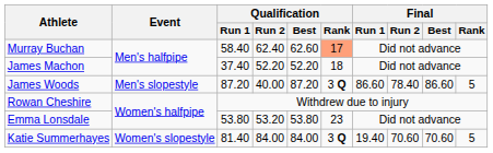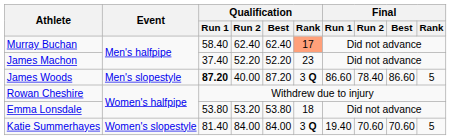Murray Buchan | Qualification / Best: 62.60 -> 62.40
James Machon | Qualification / Rank: 18 -> 23
James Woods | Qualification / Run 1: normal -> bold
Emma Lonsdale | Qualification / Rank: 23 -> 18
